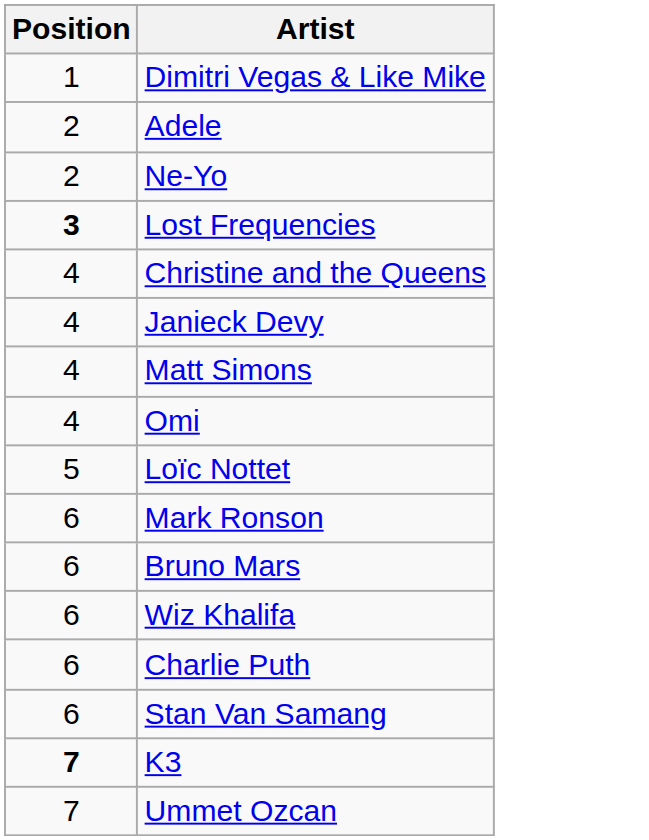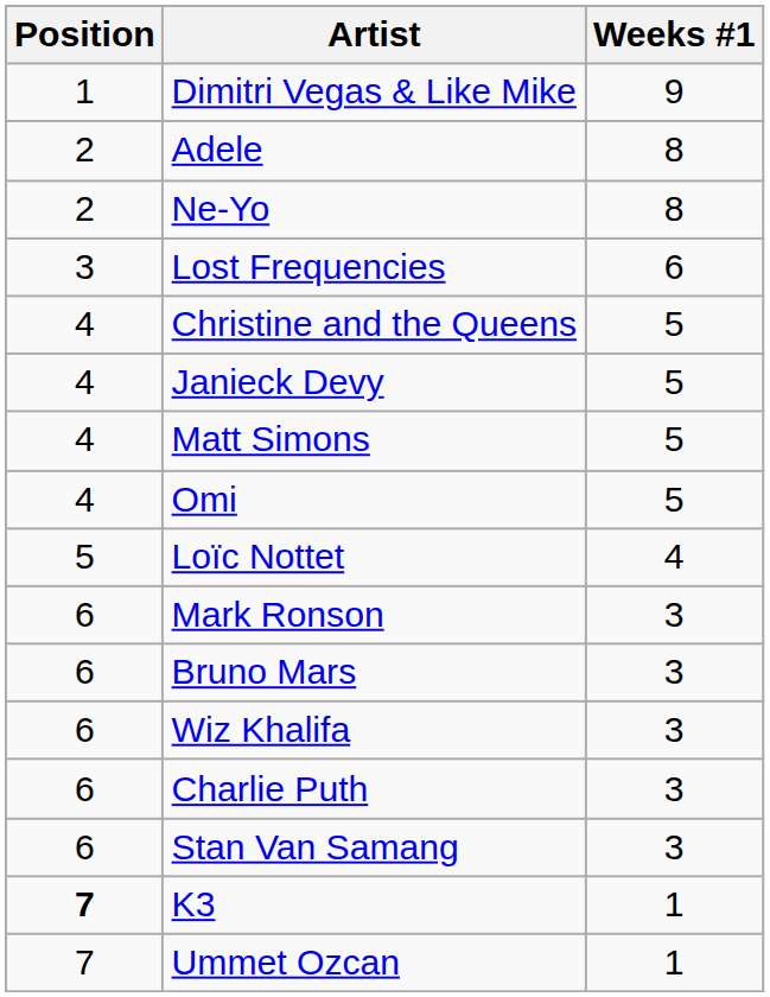+ column: Weeks #1 | 9 | 8 | 8 | 6 | 5 | 5 | 5 | 5 | 4 | 3 | 3 | 3 | 3 | 3 | 1 | 1
Lost Frequencies | Position: bold -> normal
